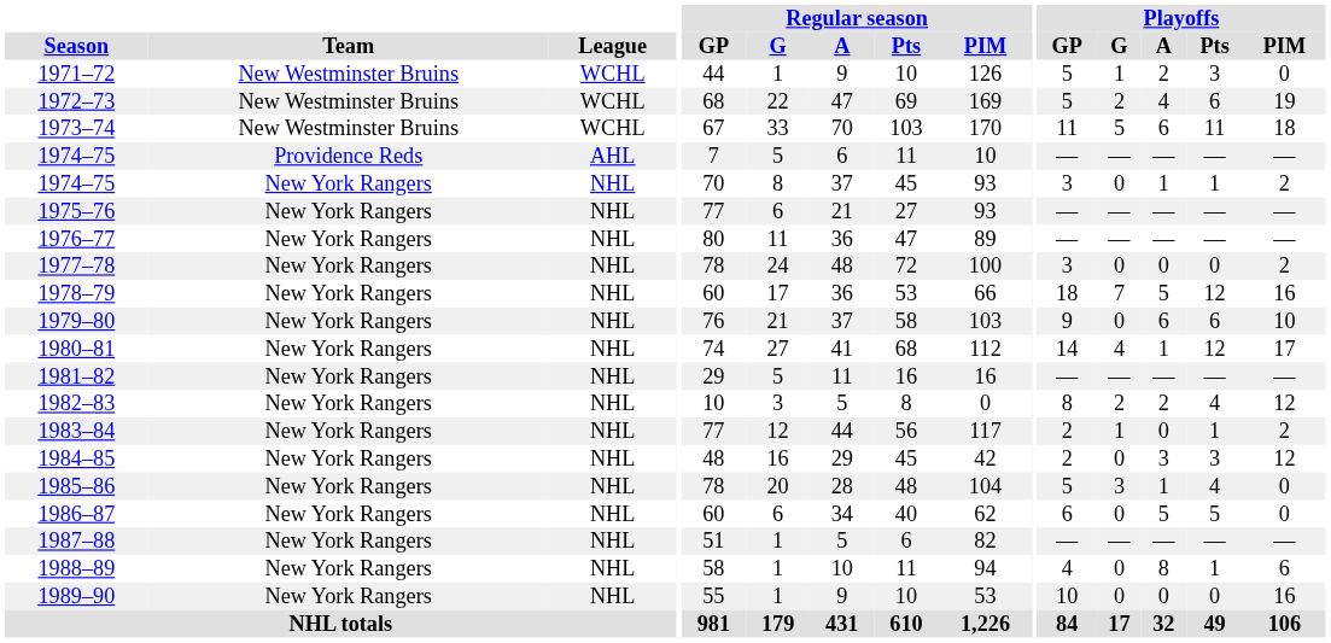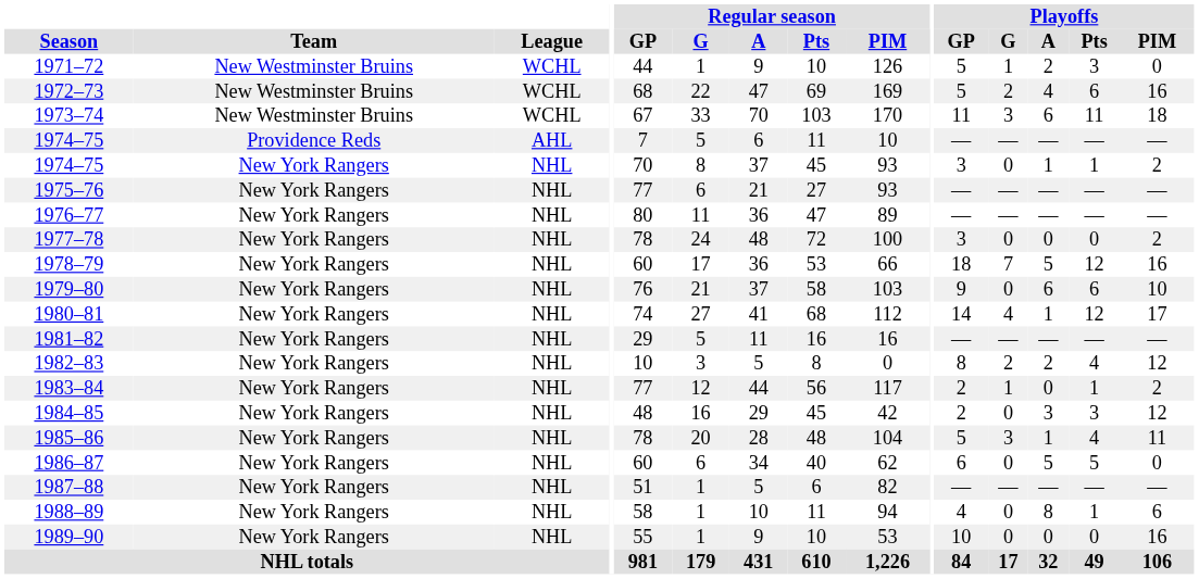1972–73 | Playoffs / PIM: 19 -> 16
1973–74 | Playoffs / G: 5 -> 3
1985–86 | Playoffs / PIM: 0 -> 11
